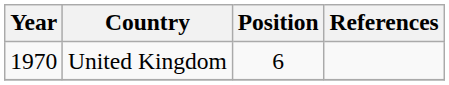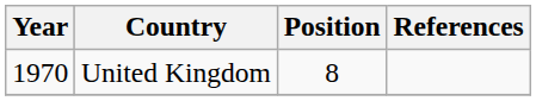United Kingdom | Position: 6 -> 8
